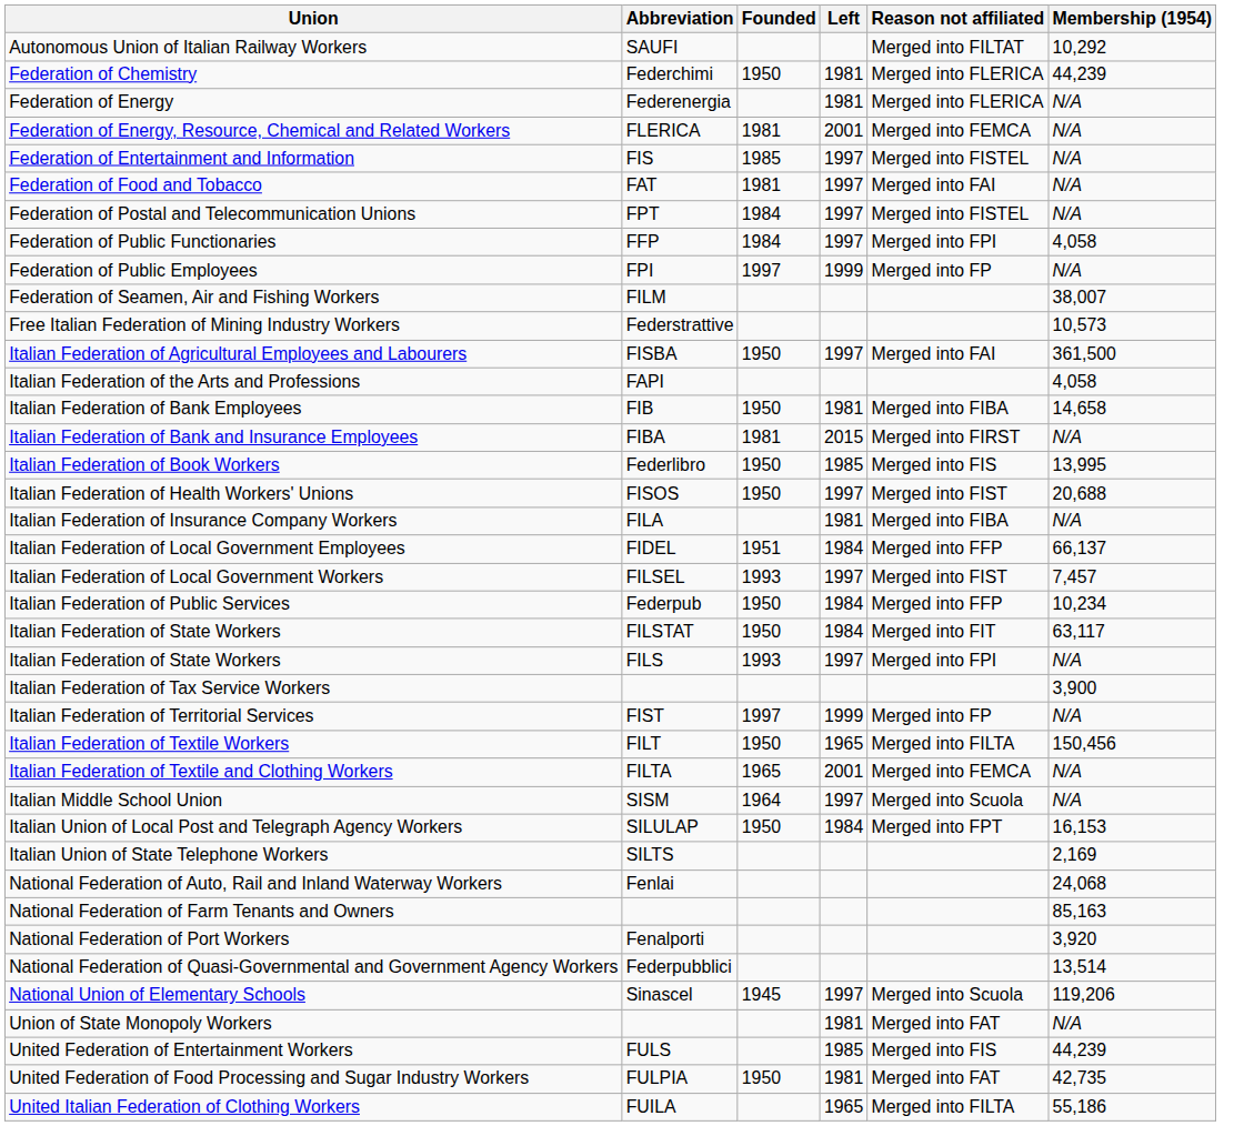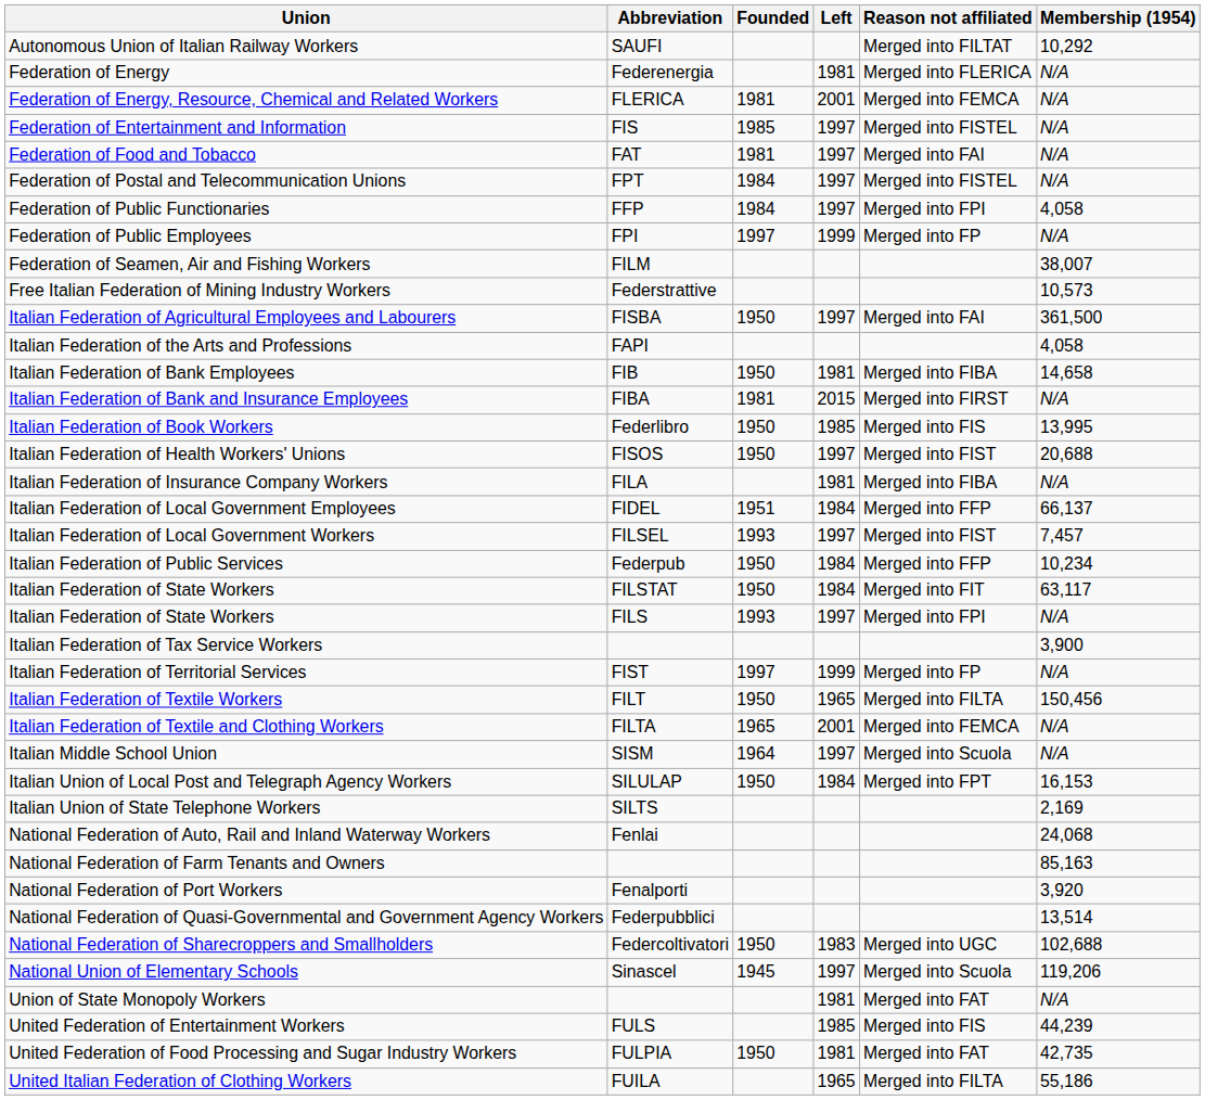- row: Federation of Chemistry | Federchimi | 1950 | 1981 | Merged into FLERICA | 44,239
+ row: National Federation of Sharecroppers and Smallholders | Federcoltivatori | 1950 | 1983 | Merged into UGC | 102,688
